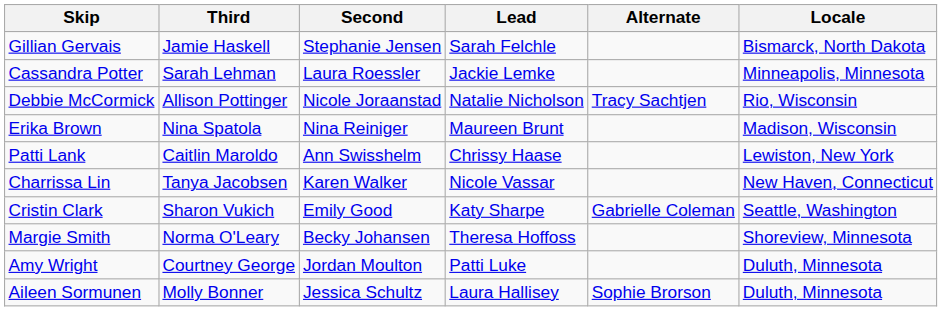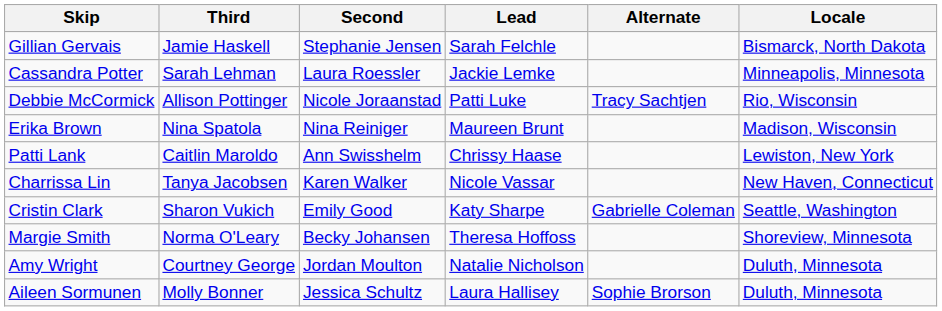Debbie McCormick | Lead: Natalie Nicholson -> Patti Luke
Amy Wright | Lead: Patti Luke -> Natalie Nicholson
